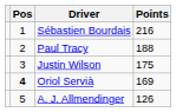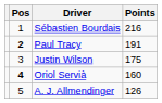Paul Tracy | Pos: normal -> bold
Paul Tracy | Points: 188 -> 191
Oriol Servià | Points: 169 -> 160
